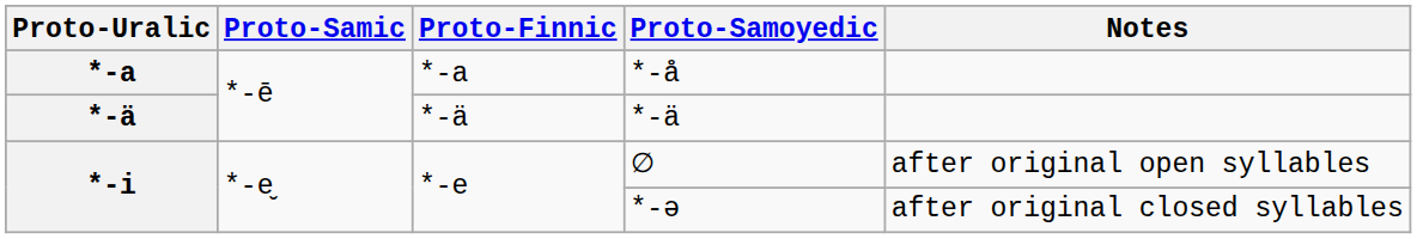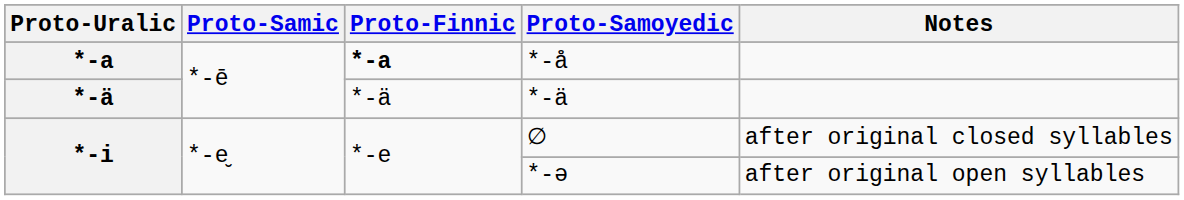*-å | Proto-Finnic: normal -> bold
∅ | Notes: after original open syllables -> after original closed syllables
*-ə | Notes: after original closed syllables -> after original open syllables
